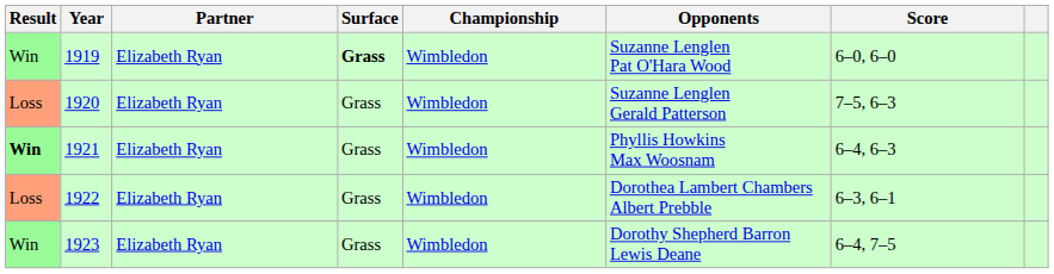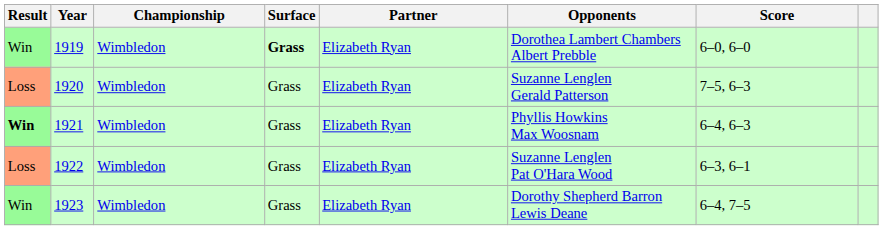columns swapped: Championship <-> Partner
1919 | Opponents: Suzanne Lenglen Pat O'Hara Wood -> Dorothea Lambert Chambers Albert Prebble
1922 | Opponents: Dorothea Lambert Chambers Albert Prebble -> Suzanne Lenglen Pat O'Hara Wood
